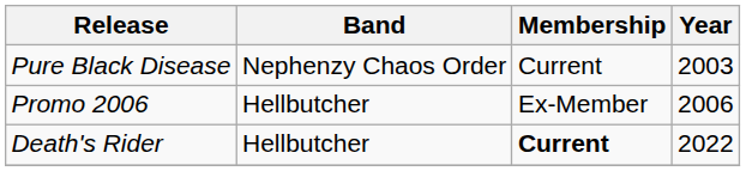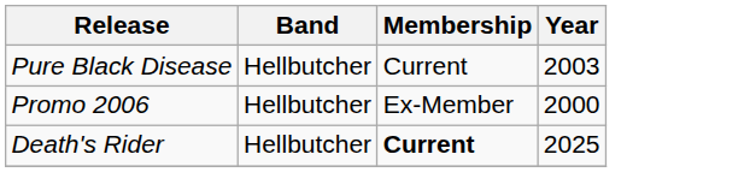Pure Black Disease | Band: Nephenzy Chaos Order -> Hellbutcher
Promo 2006 | Year: 2006 -> 2000
Death's Rider | Year: 2022 -> 2025
